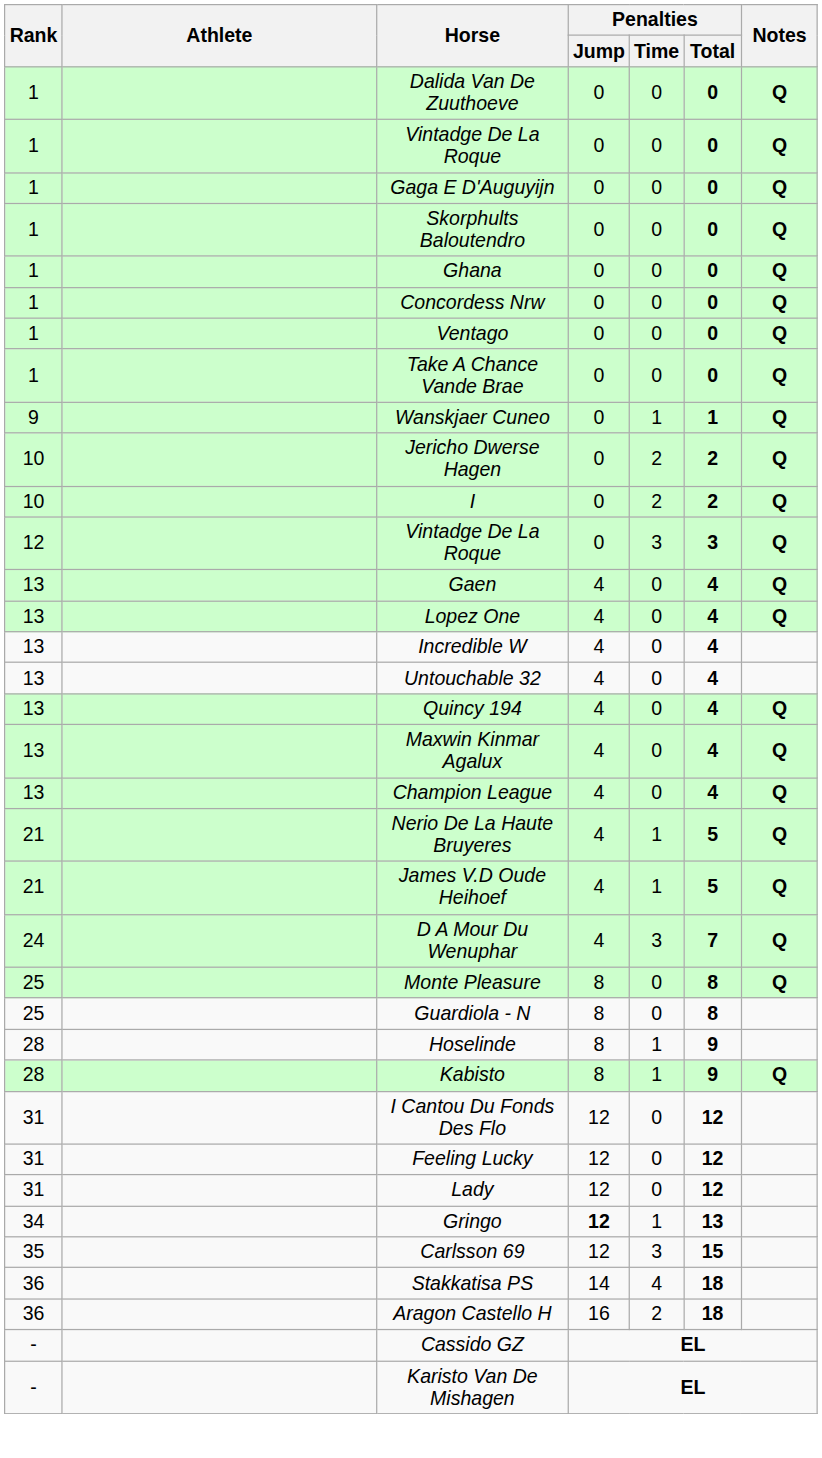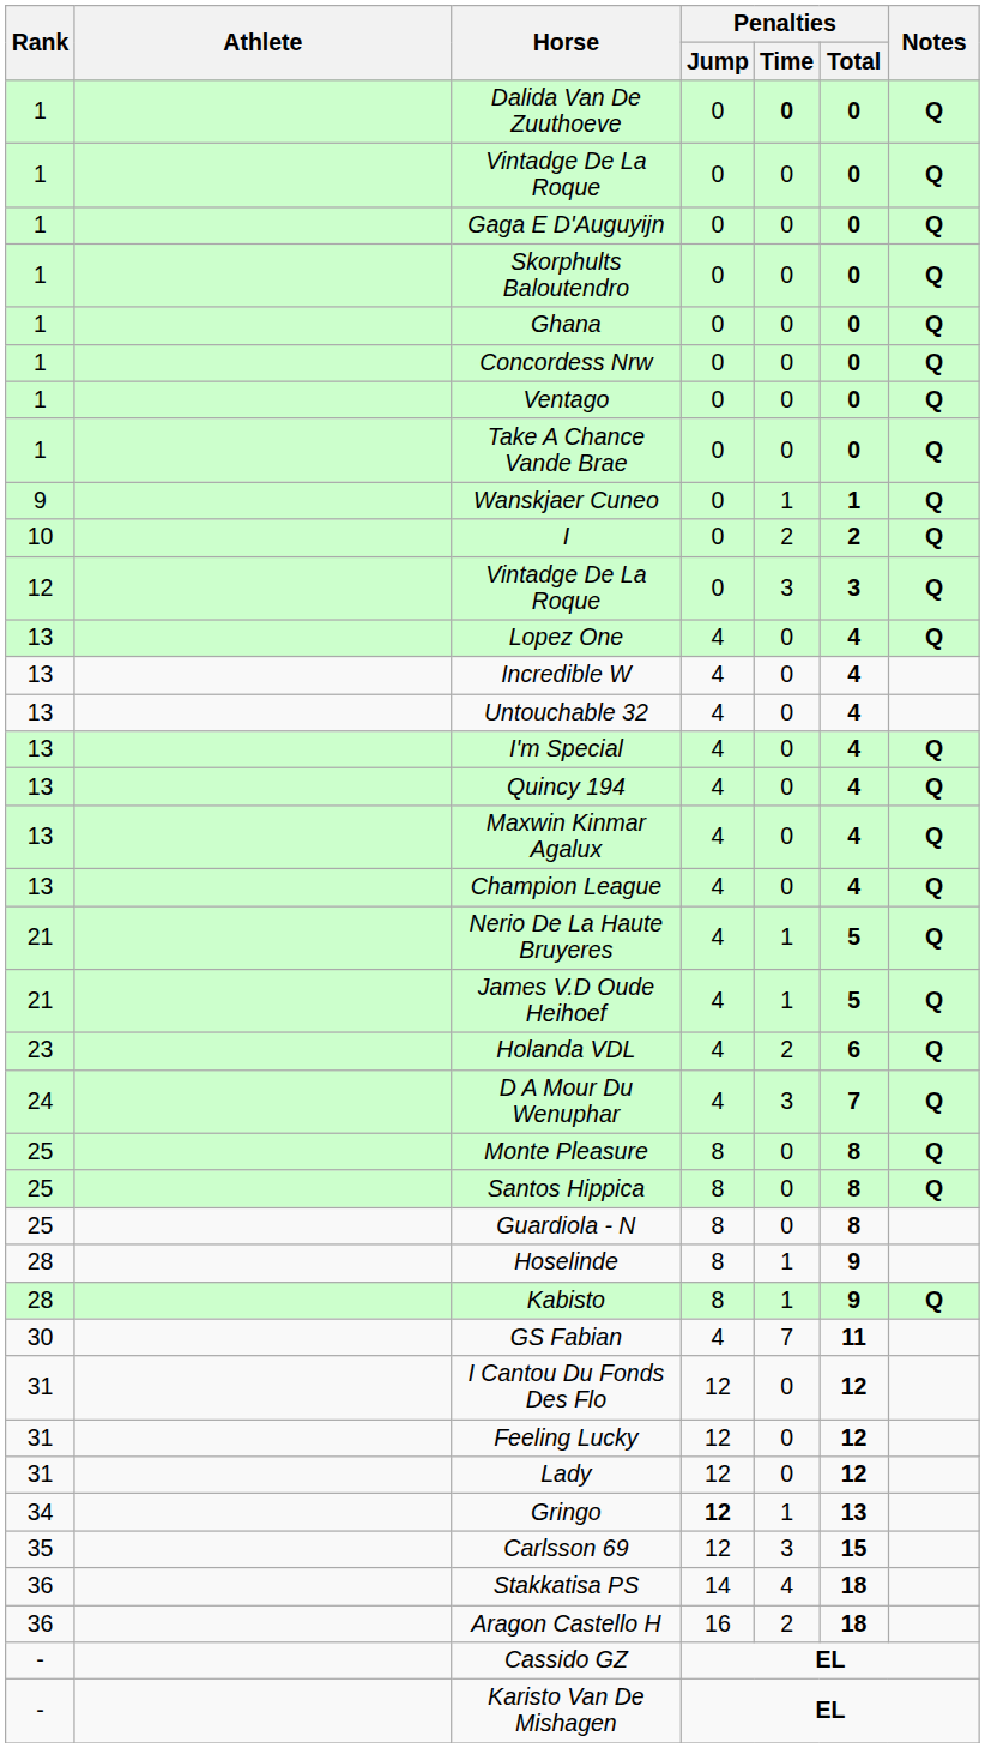Dalida Van De Zuuthoeve | Penalties / Time: normal -> bold
- row: 10 | Jericho Dwerse Hagen | 0 | 2 | 2 | Q
- row: 13 | Gaen | 4 | 0 | 4 | Q
+ row: 13 | I'm Special | 4 | 0 | 4 | Q
+ row: 23 | Holanda VDL | 4 | 2 | 6 | Q
+ row: 25 | Santos Hippica | 8 | 0 | 8 | Q
+ row: 30 | GS Fabian | 4 | 7 | 11
